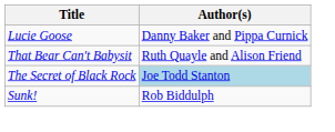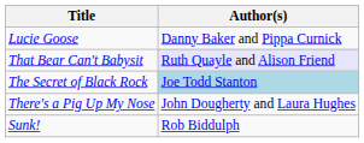That Bear Can't Babysit | Author(s): no background -> lavender background
+ row: There's a Pig Up My Nose | John Dougherty and Laura Hughes
